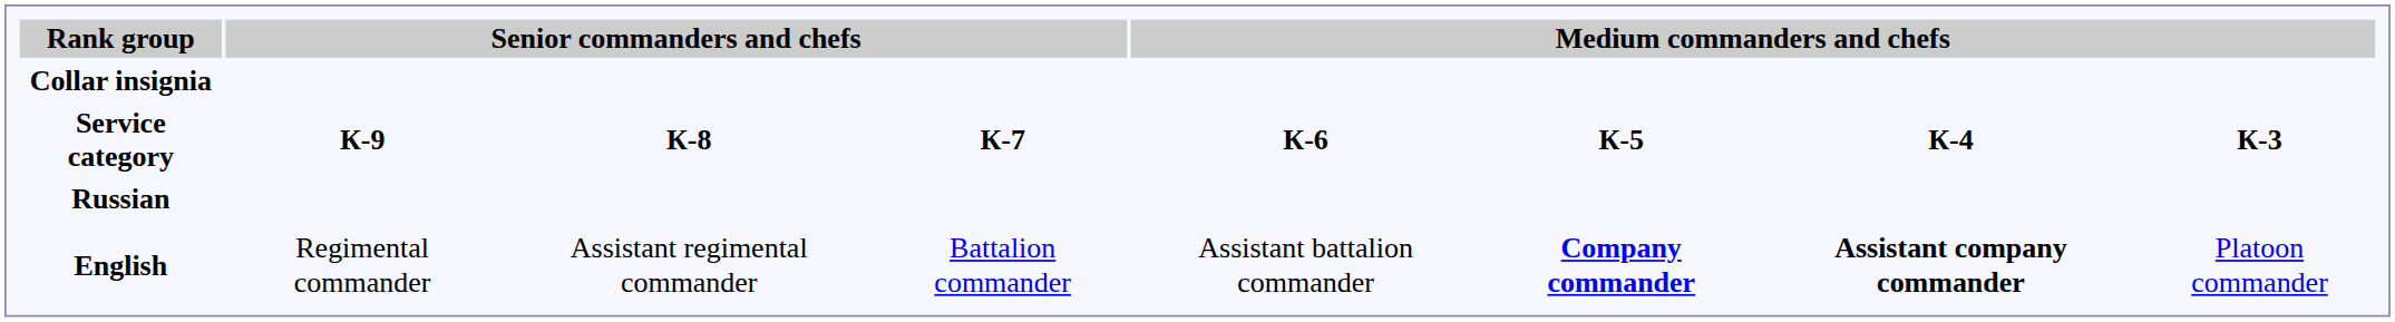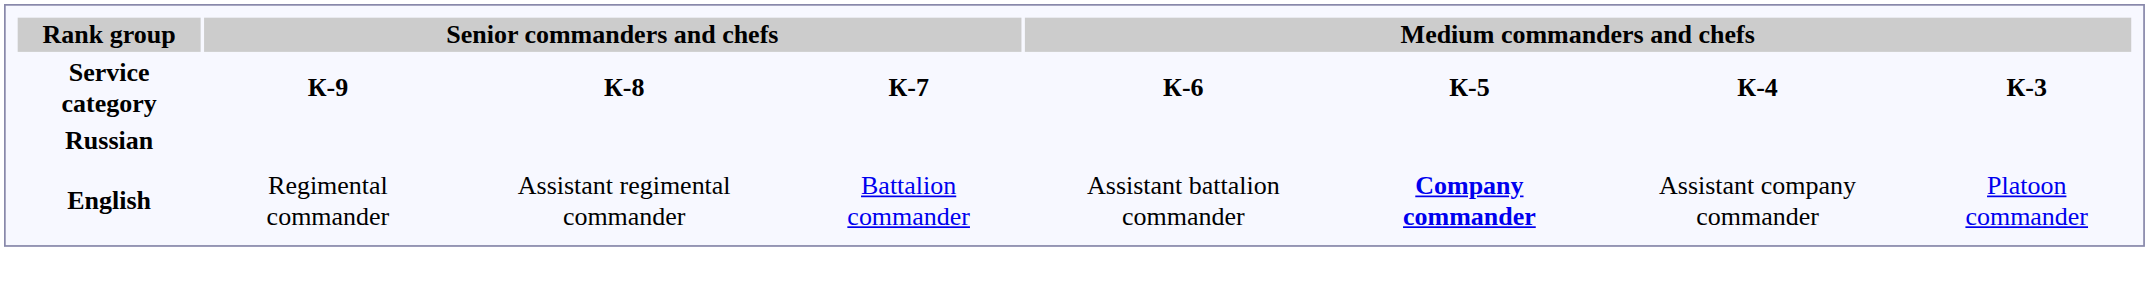- row: Collar insignia
English | column 7: bold -> normal
